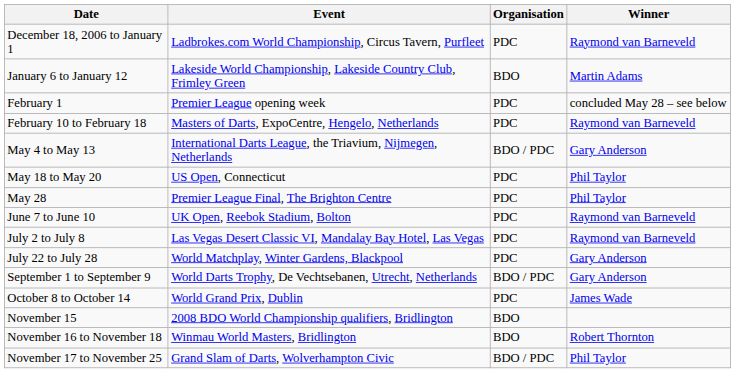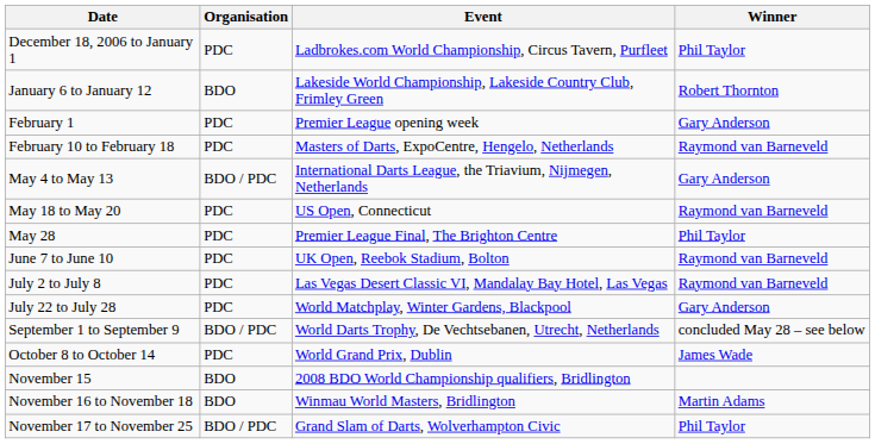columns swapped: Organisation <-> Event
December 18, 2006 to January 1 | Winner: Raymond van Barneveld -> Phil Taylor
January 6 to January 12 | Winner: Martin Adams -> Robert Thornton
February 1 | Winner: concluded May 28 – see below -> Gary Anderson
May 18 to May 20 | Winner: Phil Taylor -> Raymond van Barneveld
September 1 to September 9 | Winner: Gary Anderson -> concluded May 28 – see below
November 16 to November 18 | Winner: Robert Thornton -> Martin Adams
